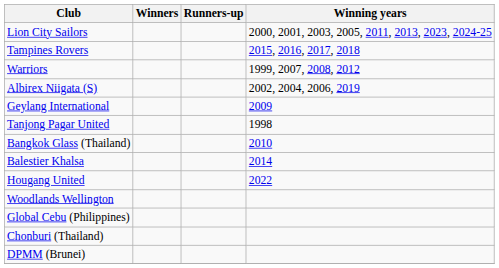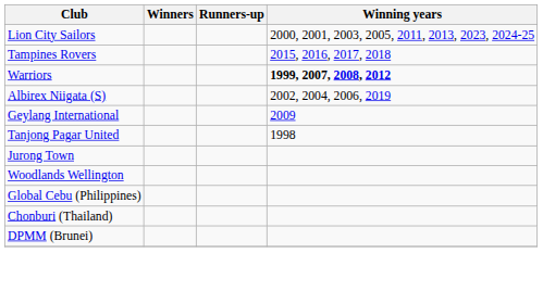Warriors | Winning years: normal -> bold
- row: Bangkok Glass (Thailand) | 2010
- row: Balestier Khalsa | 2014
- row: Hougang United | 2022
+ row: Jurong Town
